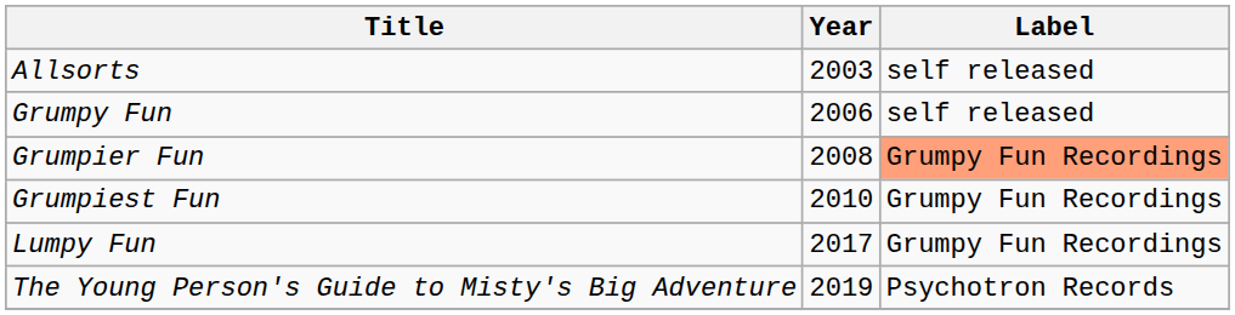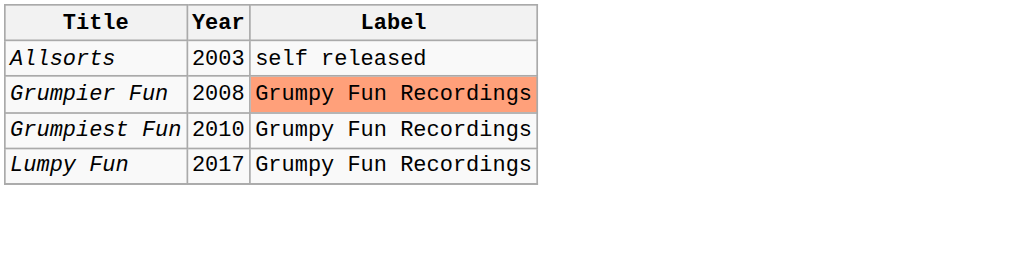- row: Grumpy Fun | 2006 | self released
- row: The Young Person's Guide to Misty's Big Adventure | 2019 | Psychotron Records
